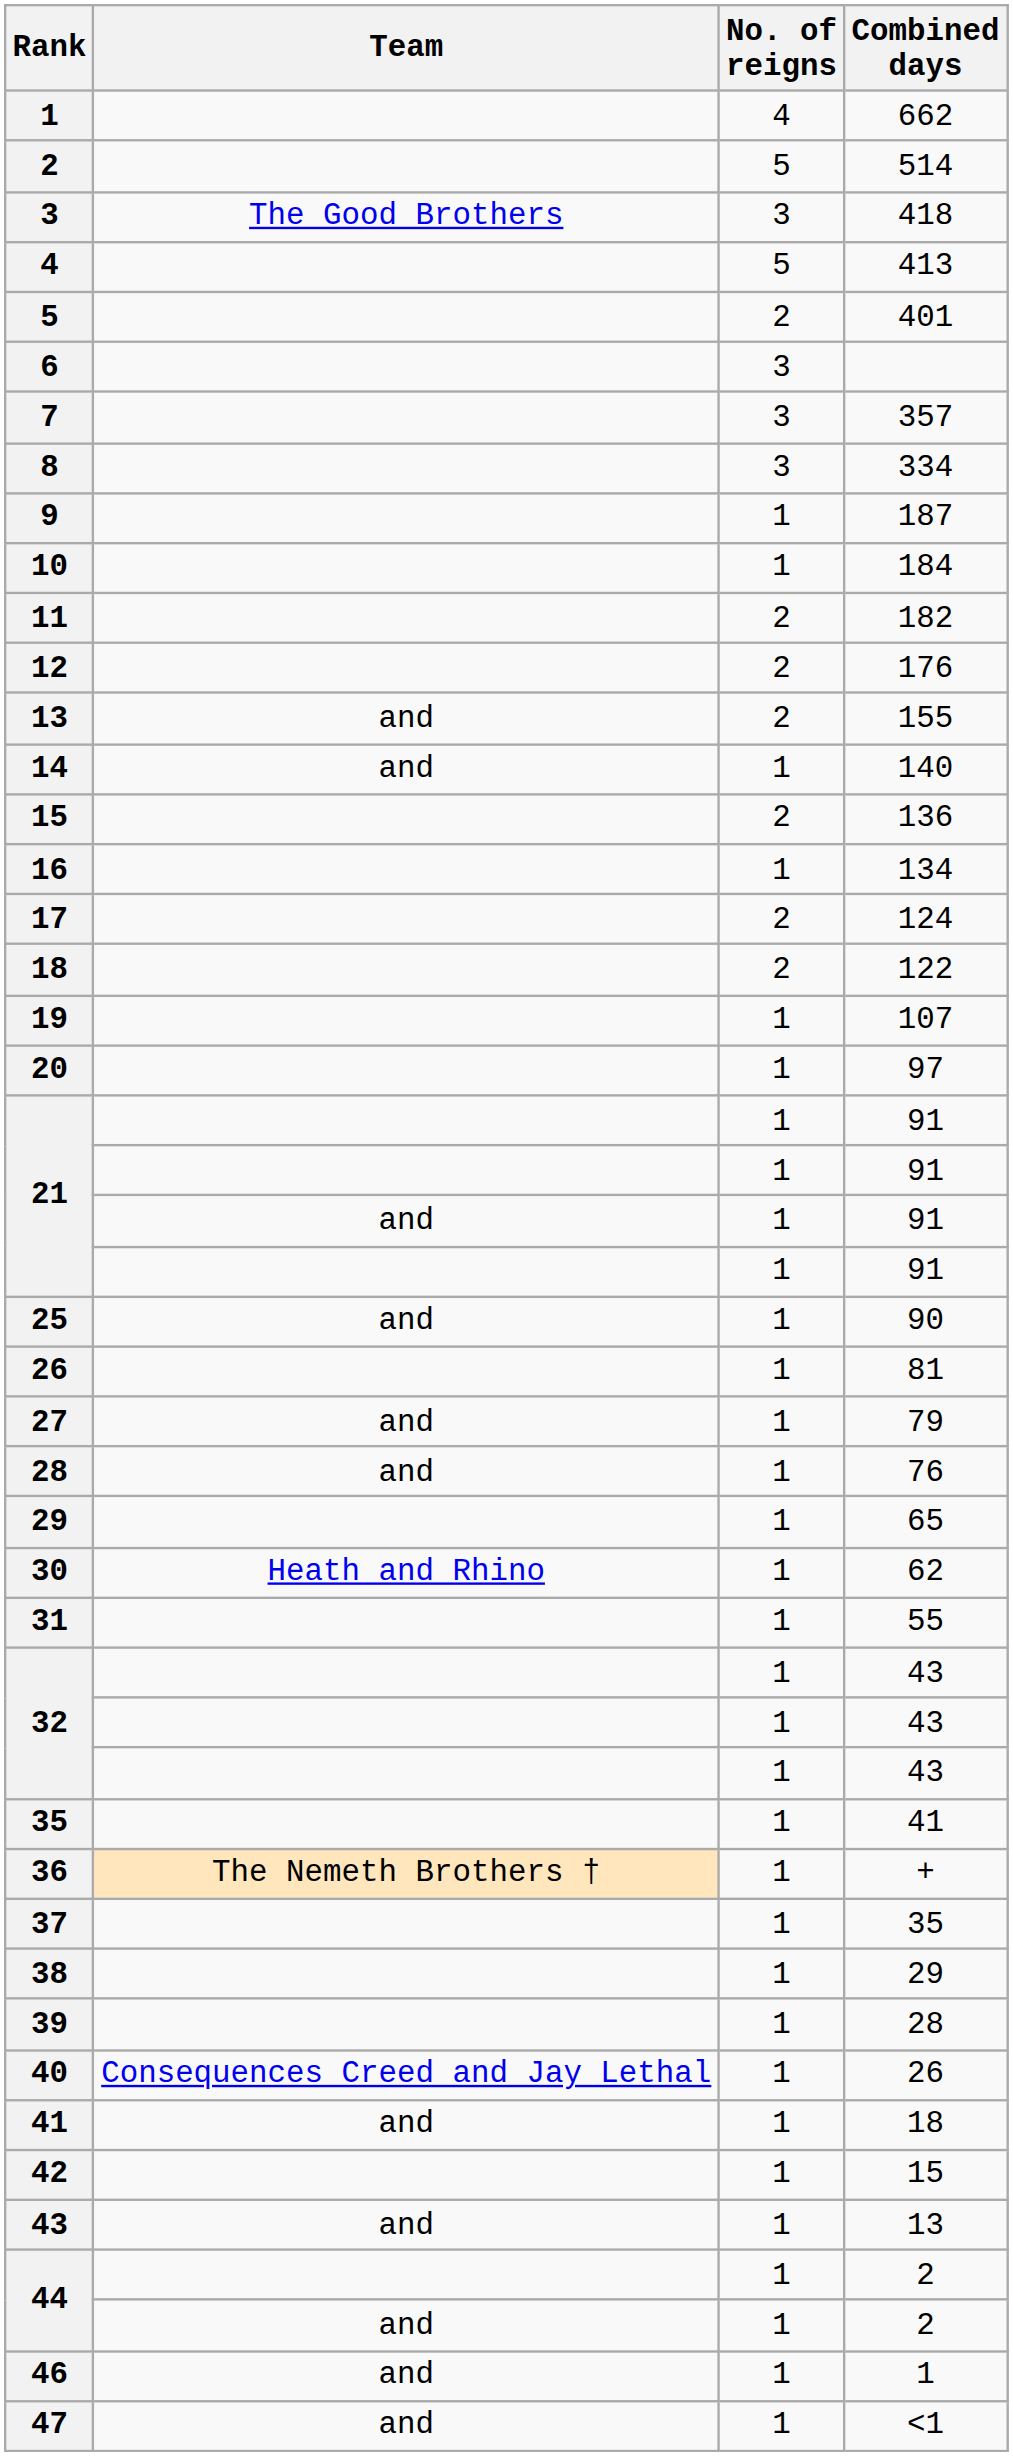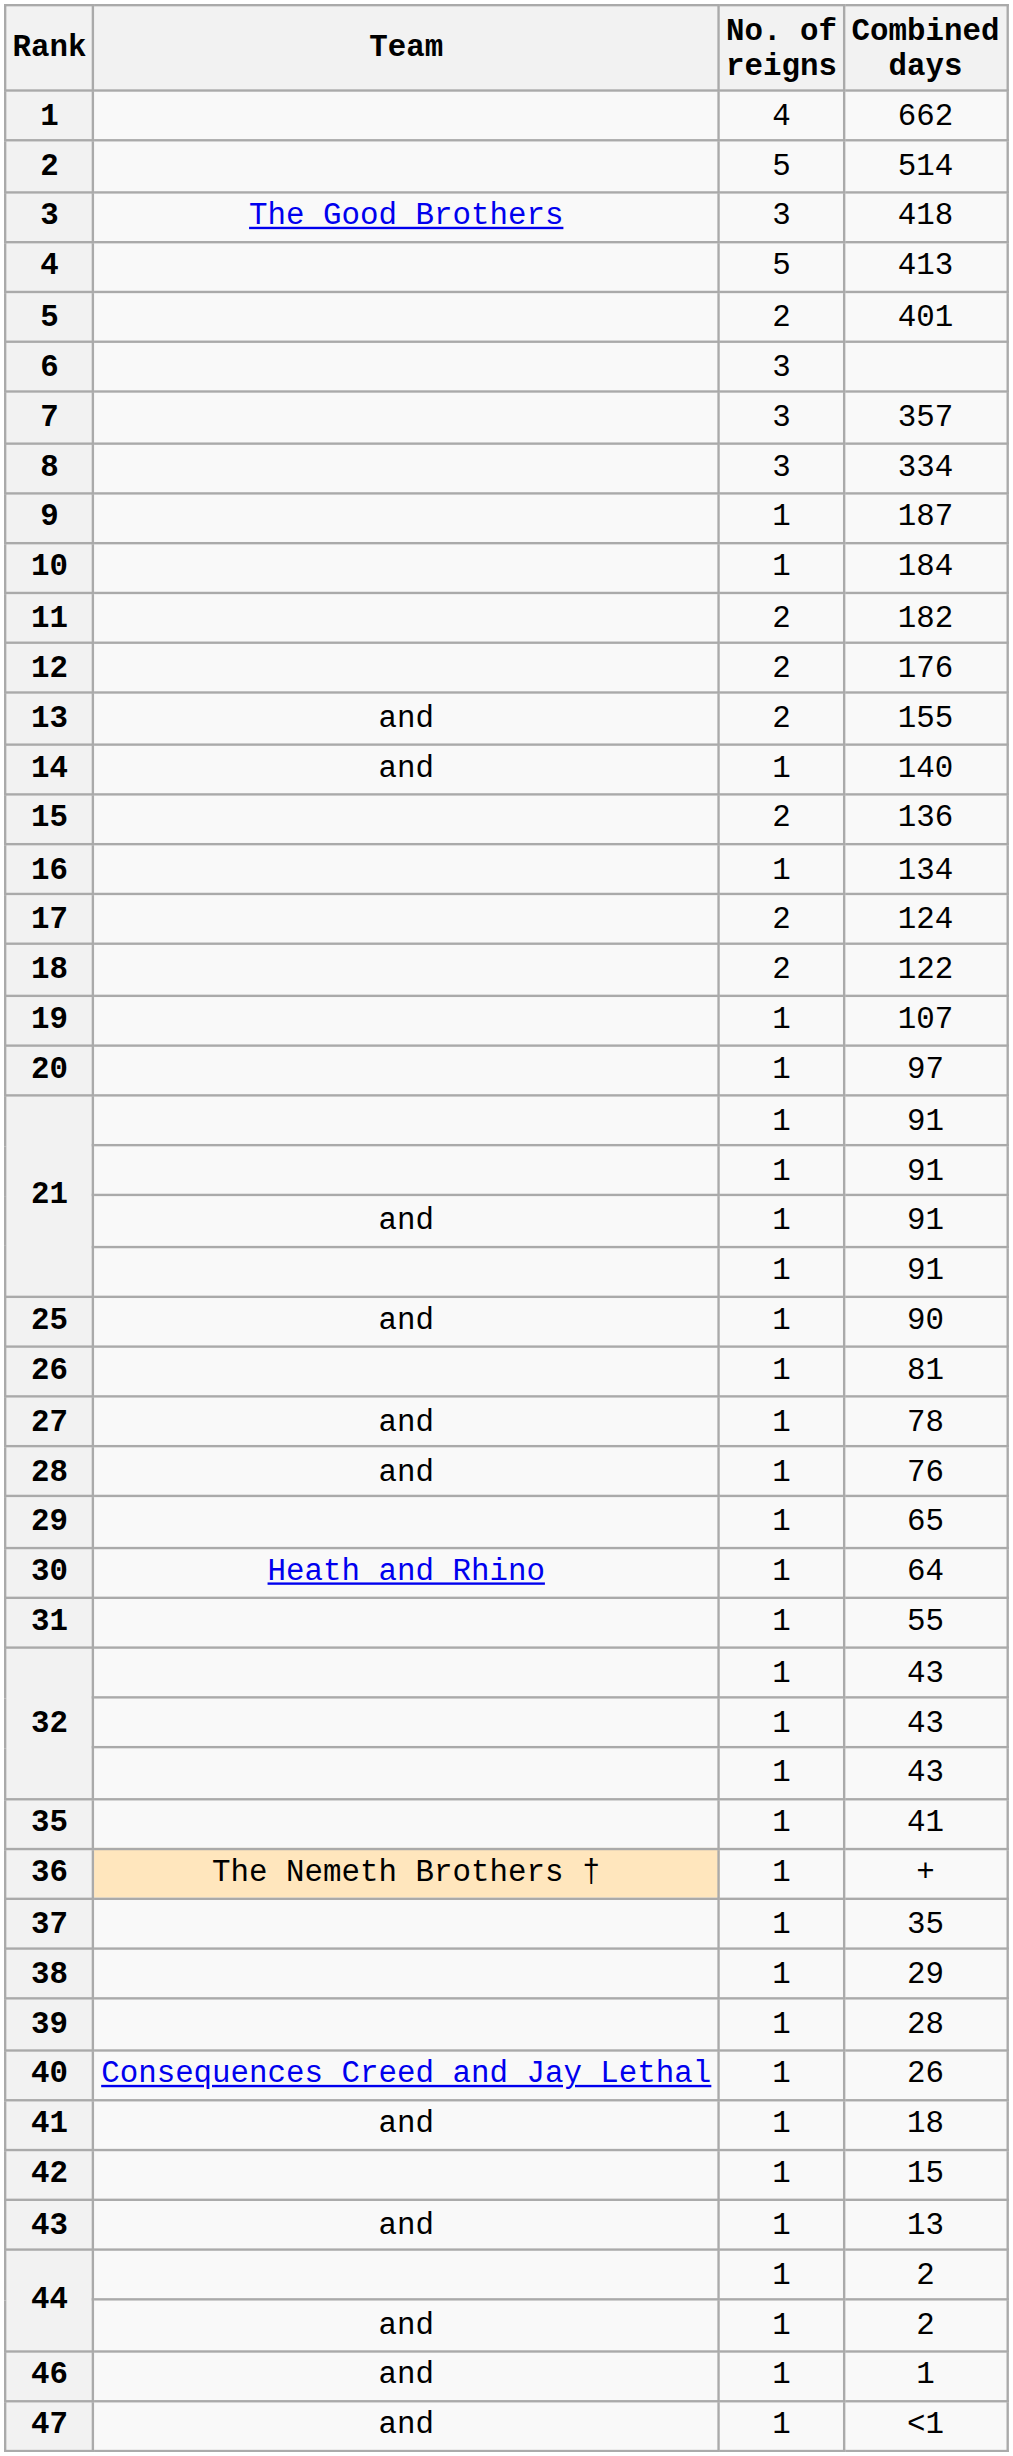27 | Combined days: 79 -> 78
30 | Combined days: 62 -> 64
